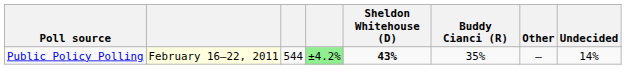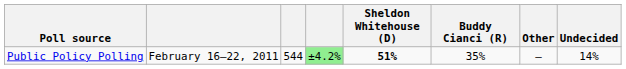Public Policy Polling | column 2: lightyellow background -> no background
Public Policy Polling | Sheldon Whitehouse (D): 43% -> 51%
